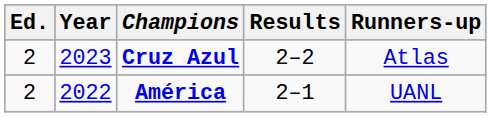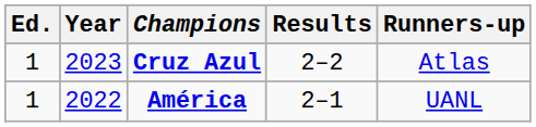Cruz Azul | Ed.: 2 -> 1
América | Ed.: 2 -> 1
